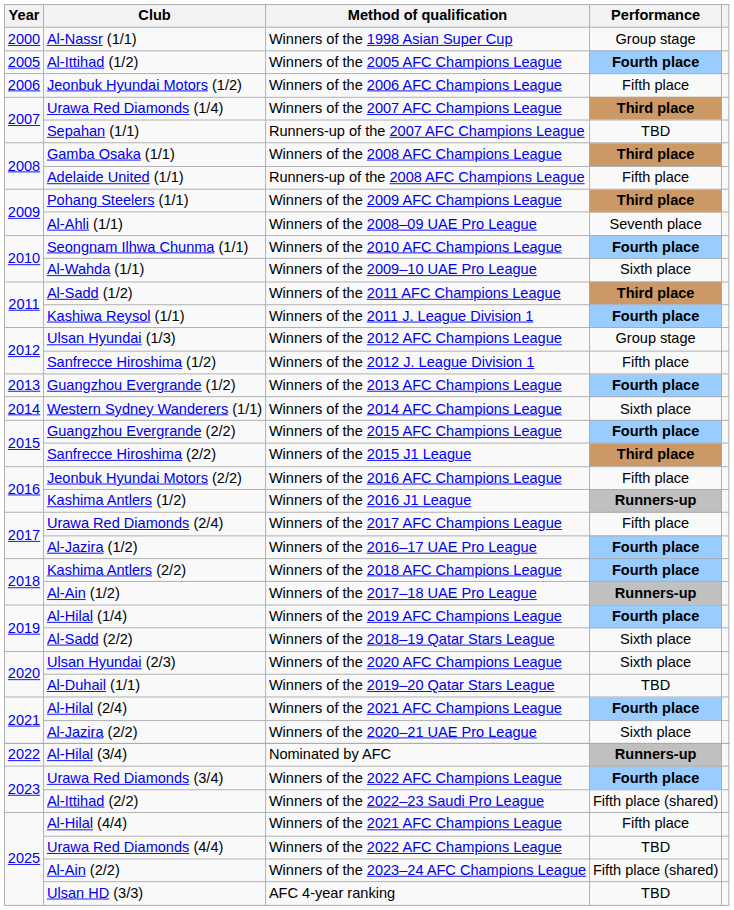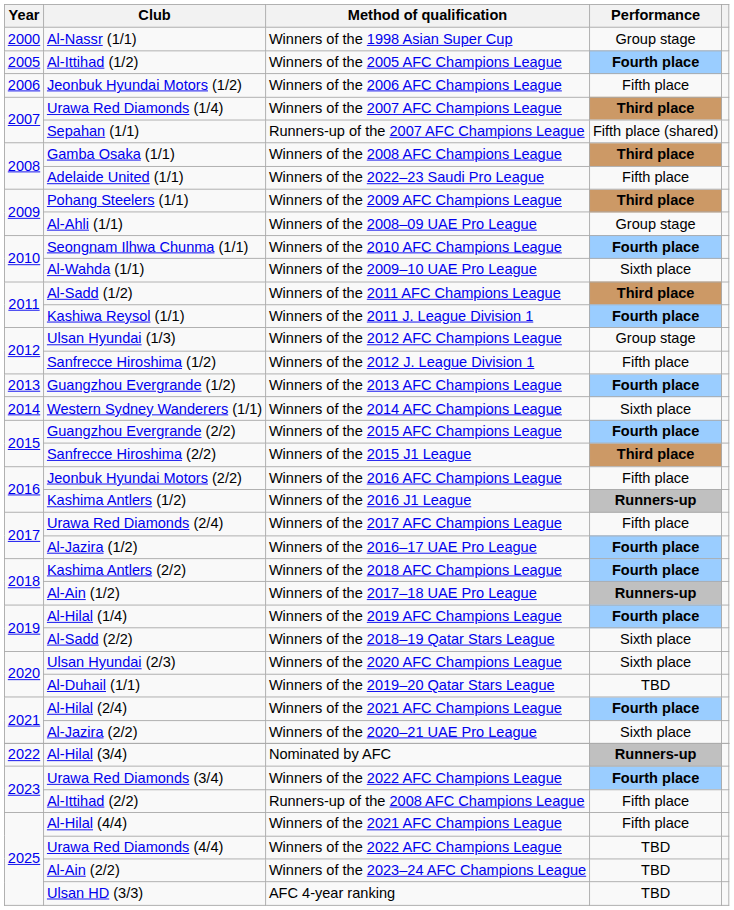Sepahan (1/1) | Performance: TBD -> Fifth place (shared)
Adelaide United (1/1) | Method of qualification: Runners-up of the 2008 AFC Champions League -> Winners of the 2022–23 Saudi Pro League
Al-Ahli (1/1) | Performance: Seventh place -> Group stage
Al-Ittihad (2/2) | Method of qualification: Winners of the 2022–23 Saudi Pro League -> Runners-up of the 2008 AFC Champions League
Al-Ittihad (2/2) | Performance: Fifth place (shared) -> Fifth place
Al-Ain (2/2) | Performance: Fifth place (shared) -> TBD
